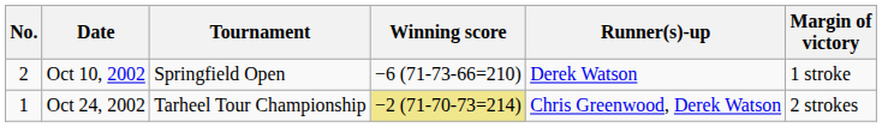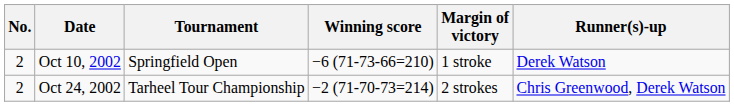columns swapped: Margin of victory <-> Runner(s)-up
Oct 24, 2002 | No.: 1 -> 2
Oct 24, 2002 | Winning score: khaki background -> no background
